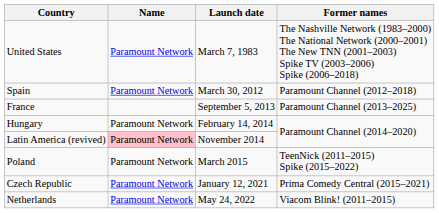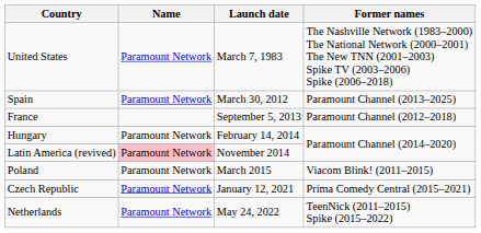Spain | Former names: Paramount Channel (2012–2018) -> Paramount Channel (2013–2025)
France | Former names: Paramount Channel (2013–2025) -> Paramount Channel (2012–2018)
Poland | Former names: TeenNick (2011–2015) Spike (2015–2022) -> Viacom Blink! (2011–2015)
Netherlands | Former names: Viacom Blink! (2011–2015) -> TeenNick (2011–2015) Spike (2015–2022)
